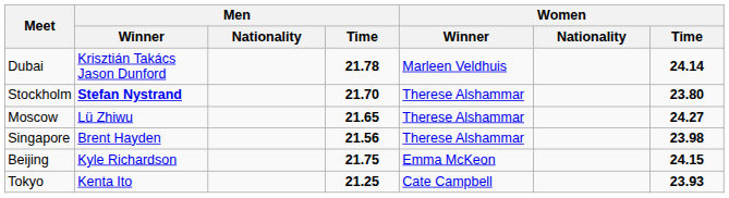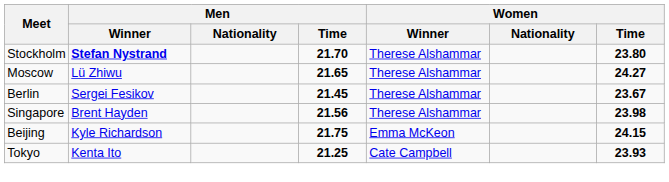- row: Dubai | Krisztián Takács Jason Dunford | 21.78 | Marleen Veldhuis | 24.14
+ row: Berlin | Sergei Fesikov | 21.45 | Therese Alshammar | 23.67
